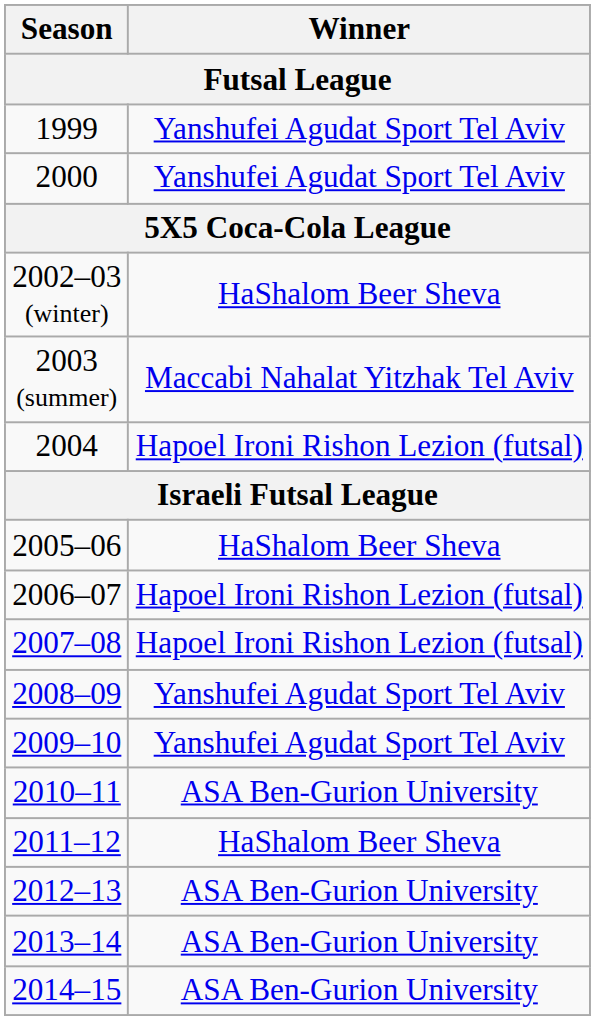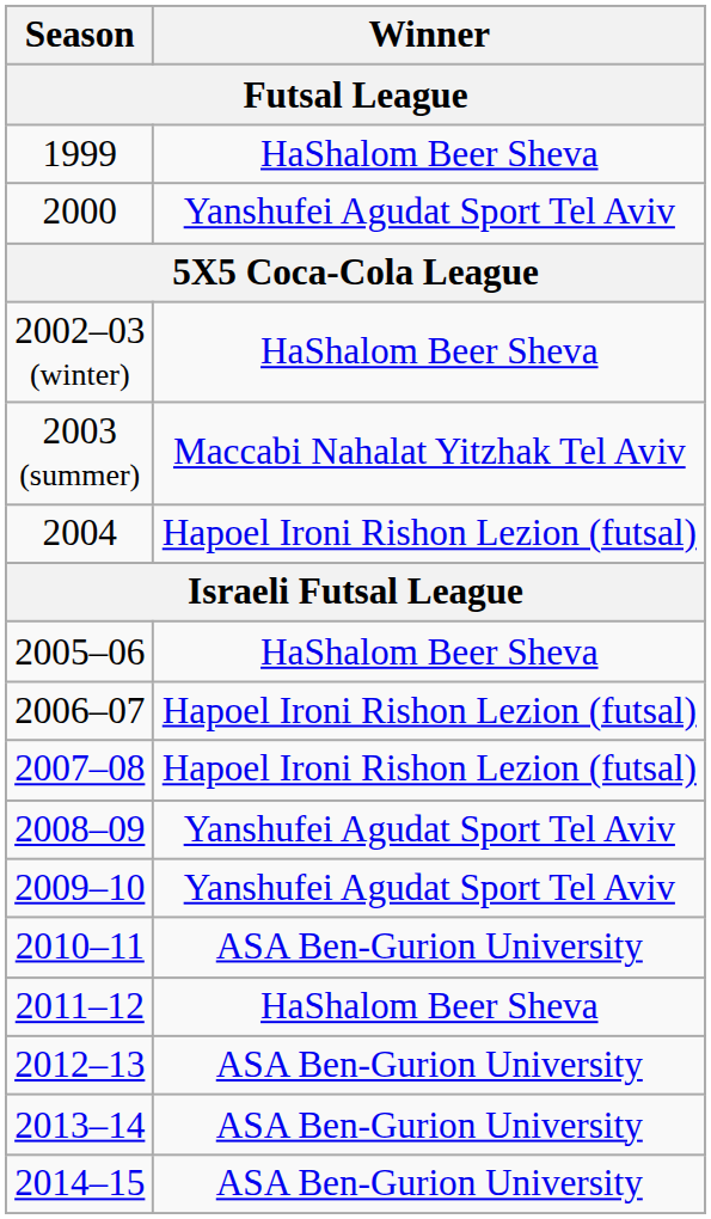1999 | Winner: Yanshufei Agudat Sport Tel Aviv -> HaShalom Beer Sheva
